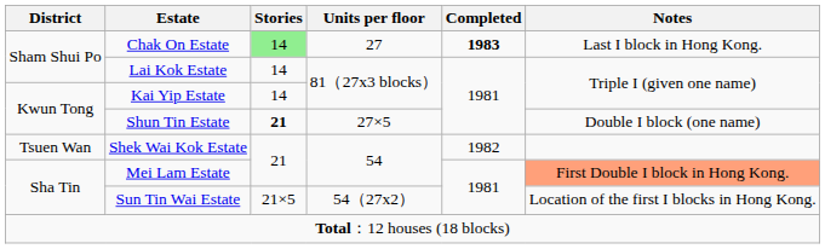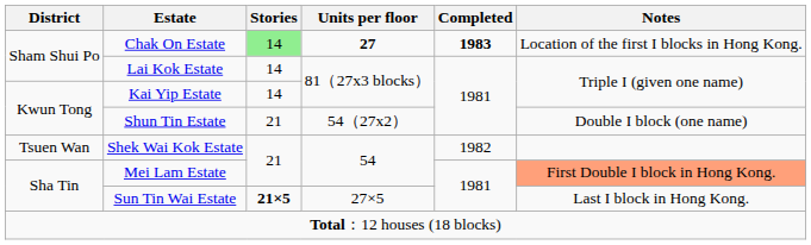Chak On Estate | Units per floor: normal -> bold
Chak On Estate | Notes: Last I block in Hong Kong. -> Location of the first I blocks in Hong Kong.
Shun Tin Estate | Stories: bold -> normal
Shun Tin Estate | Units per floor: 27×5 -> 54（27x2）
Sun Tin Wai Estate | Stories: normal -> bold
Sun Tin Wai Estate | Units per floor: 54（27x2） -> 27×5
Sun Tin Wai Estate | Notes: Location of the first I blocks in Hong Kong. -> Last I block in Hong Kong.
